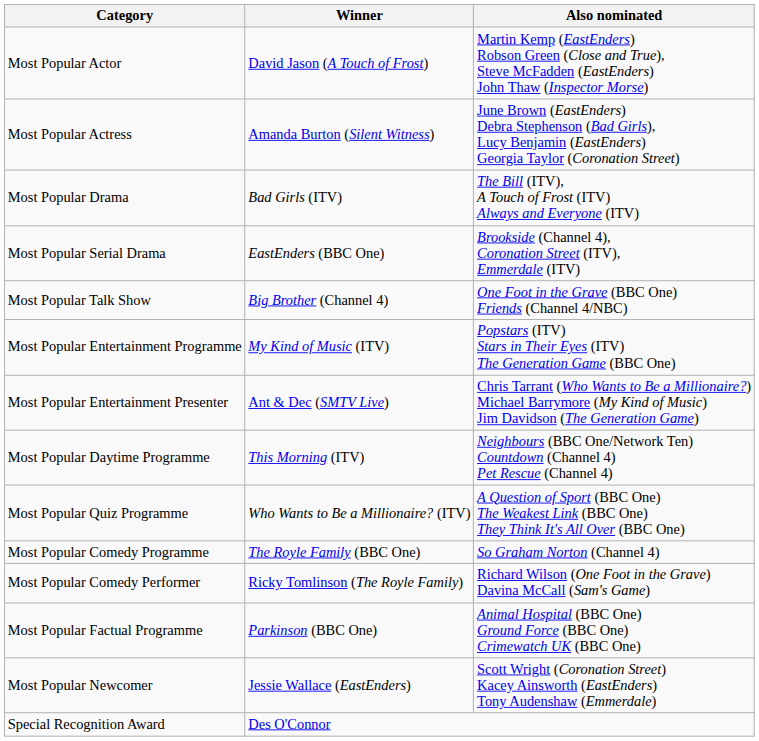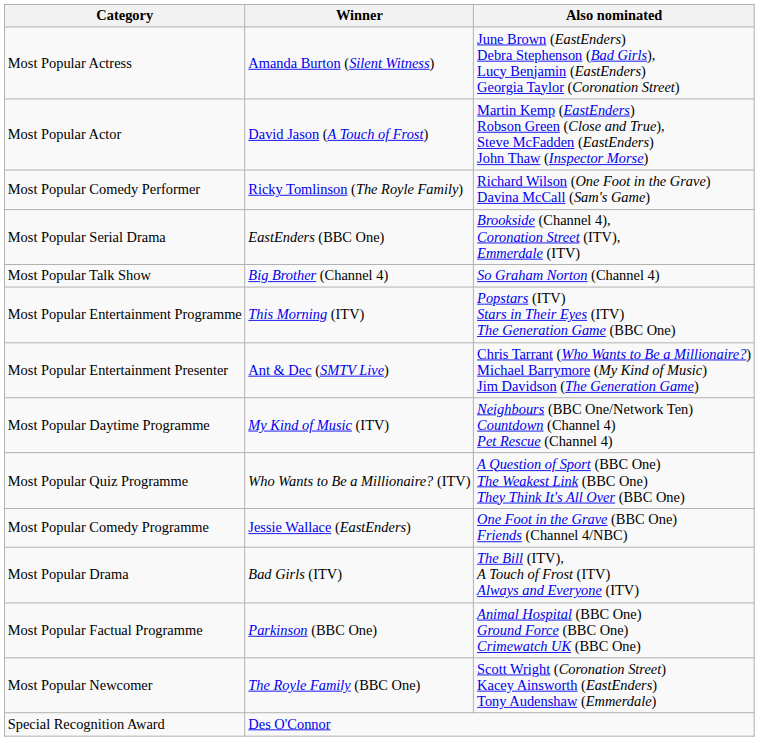rows swapped: Most Popular Actor <-> Most Popular Actress
rows swapped: Most Popular Drama <-> Most Popular Comedy Performer
Most Popular Talk Show | Also nominated: One Foot in the Grave (BBC One) Friends (Channel 4/NBC) -> So Graham Norton (Channel 4)
Most Popular Entertainment Programme | Winner: My Kind of Music (ITV) -> This Morning (ITV)
Most Popular Daytime Programme | Winner: This Morning (ITV) -> My Kind of Music (ITV)
Most Popular Comedy Programme | Winner: The Royle Family (BBC One) -> Jessie Wallace (EastEnders)
Most Popular Comedy Programme | Also nominated: So Graham Norton (Channel 4) -> One Foot in the Grave (BBC One) Friends (Channel 4/NBC)
Most Popular Newcomer | Winner: Jessie Wallace (EastEnders) -> The Royle Family (BBC One)
